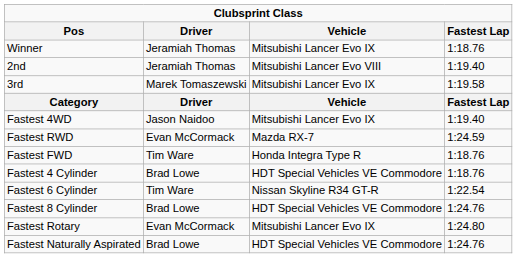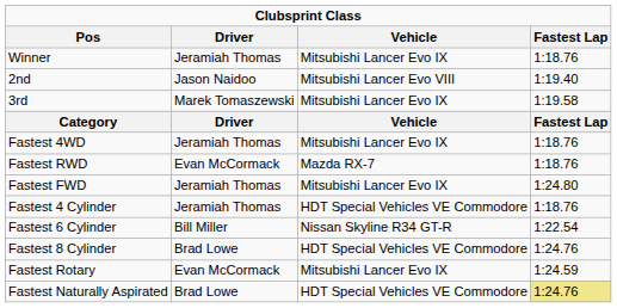2nd | Driver: Jeramiah Thomas -> Jason Naidoo
Fastest 4WD | Driver: Jason Naidoo -> Jeramiah Thomas
Fastest 4WD | Fastest Lap: 1:19.40 -> 1:18.76
Fastest RWD | Fastest Lap: 1:24.59 -> 1:18.76
Fastest FWD | Driver: Tim Ware -> Jeramiah Thomas
Fastest FWD | Vehicle: Honda Integra Type R -> Mitsubishi Lancer Evo IX
Fastest FWD | Fastest Lap: 1:18.76 -> 1:24.80
Fastest 4 Cylinder | Driver: Brad Lowe -> Jeramiah Thomas
Fastest 6 Cylinder | Driver: Tim Ware -> Bill Miller
Fastest Rotary | Fastest Lap: 1:24.80 -> 1:24.59
Fastest Naturally Aspirated | Fastest Lap: no background -> khaki background
